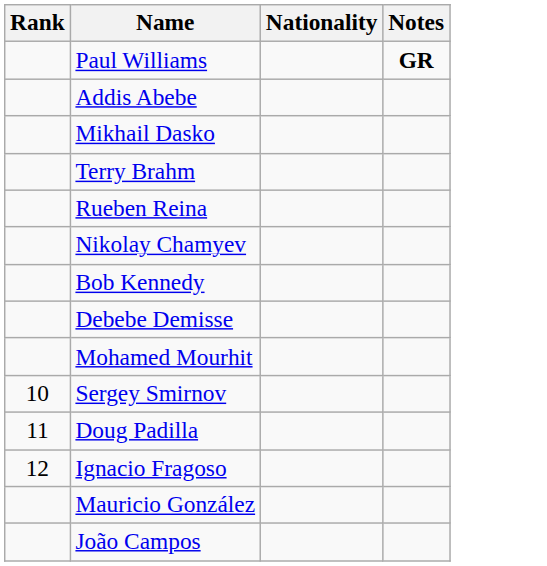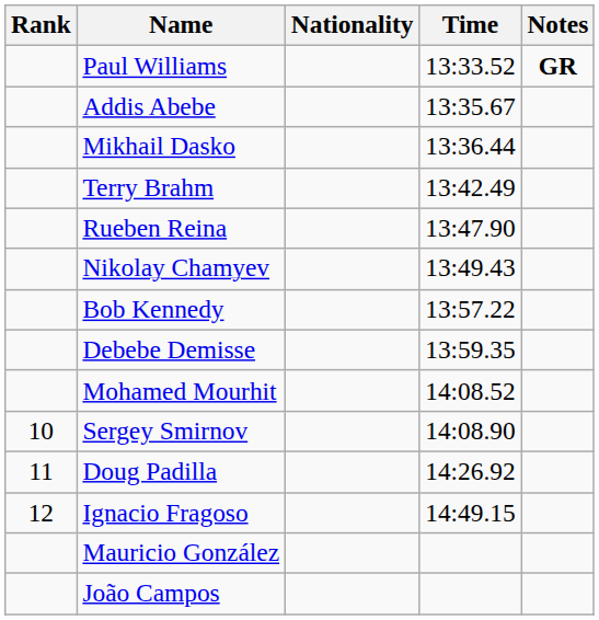+ column: Time | 13:33.52 | 13:35.67 | 13:36.44 | 13:42.49 | 13:47.90 | 13:49.43 | 13:57.22 | 13:59.35 | 14:08.52 | 14:08.90 | 14:26.92 | 14:49.15
